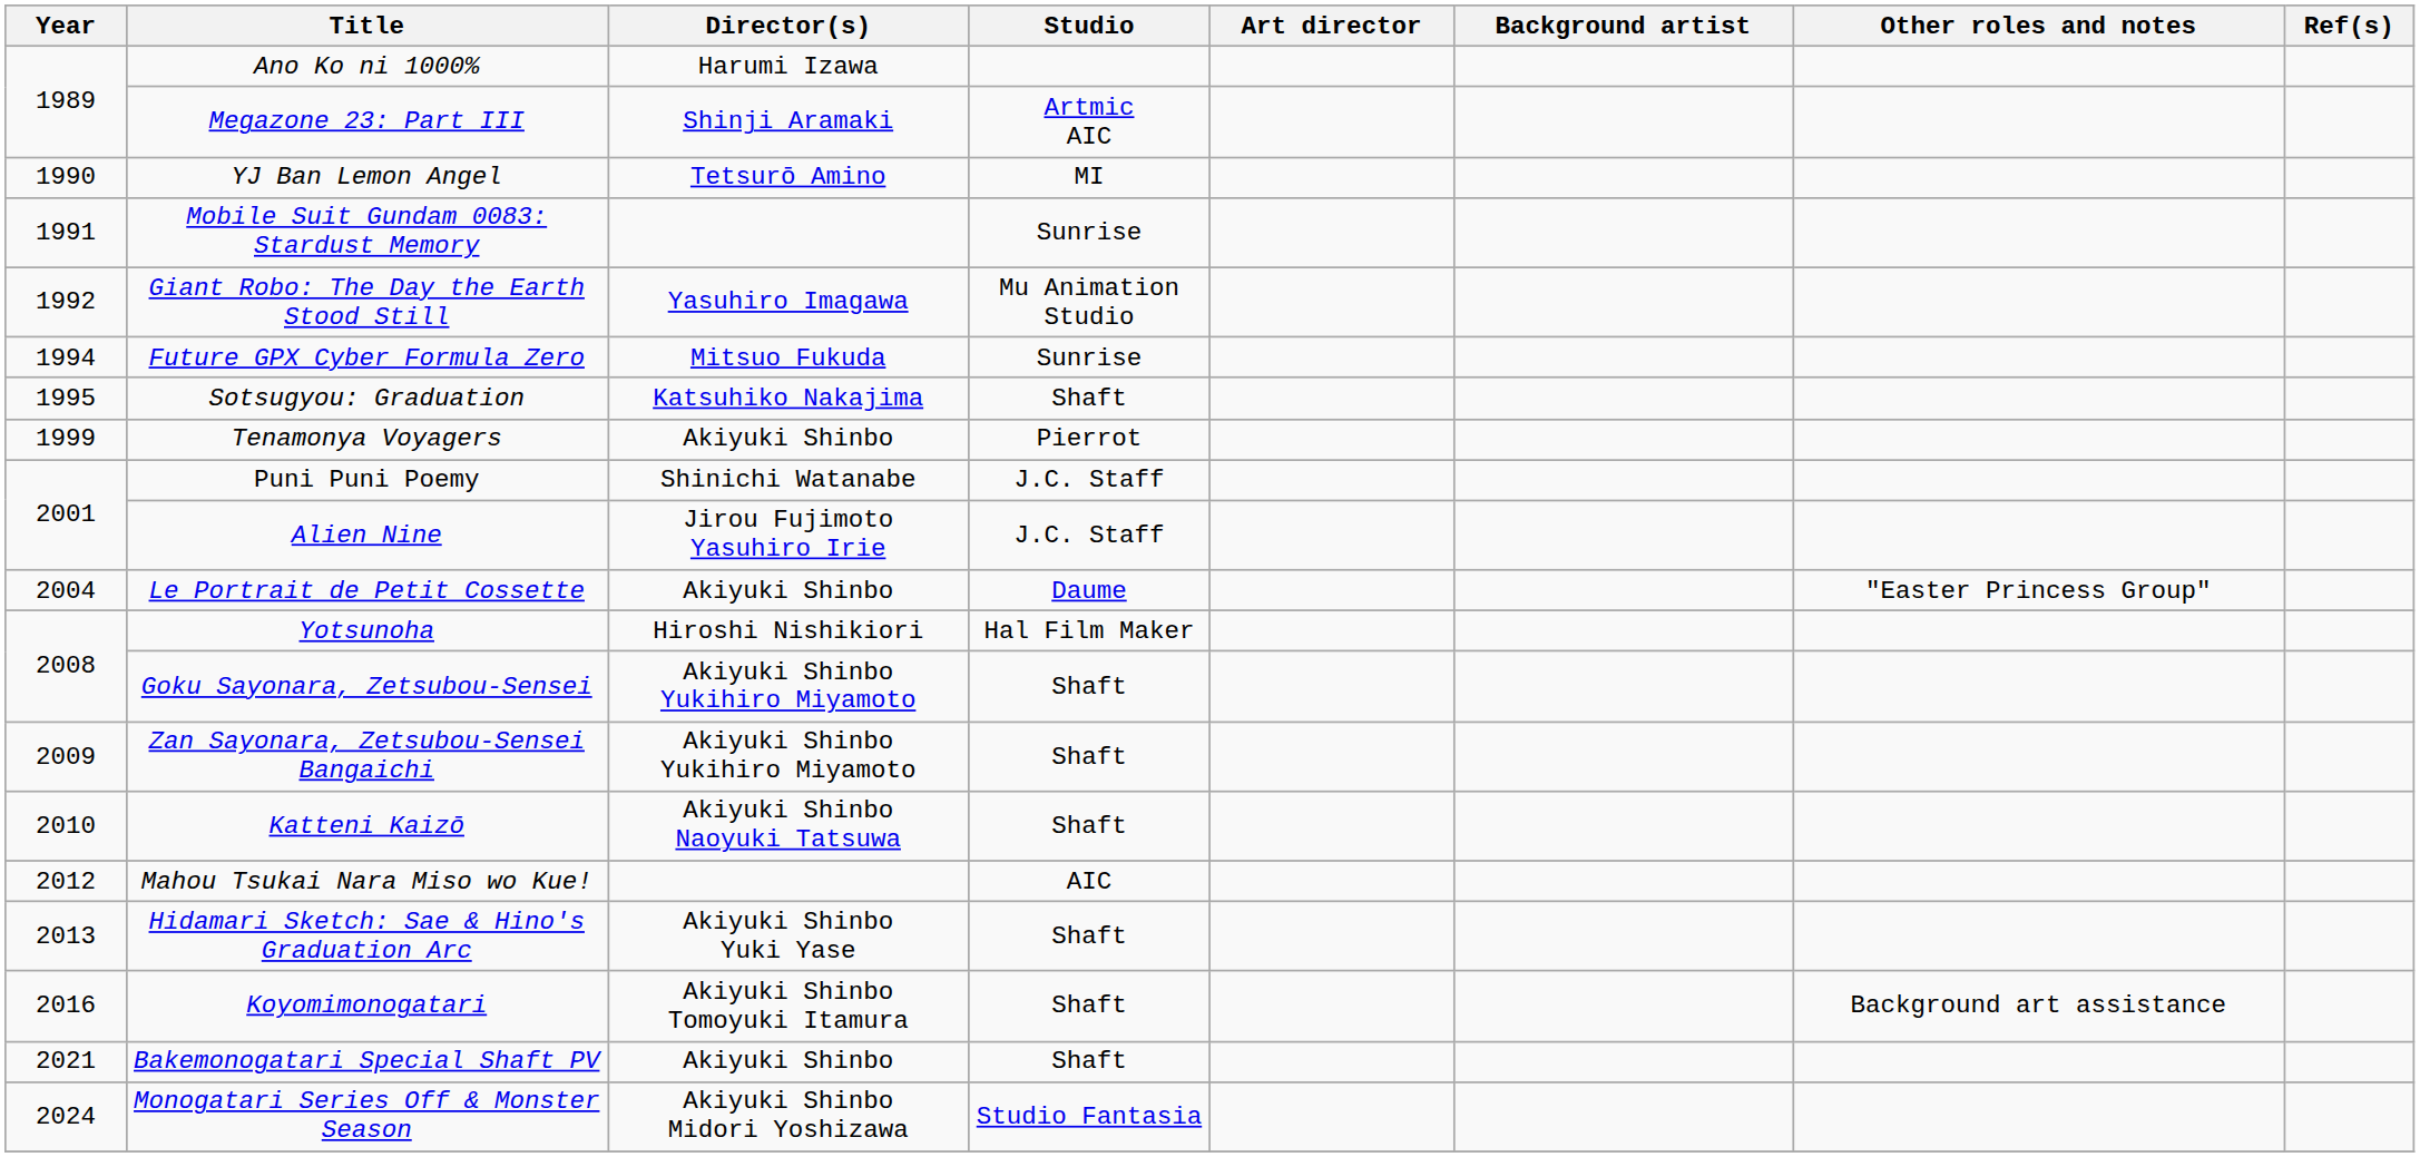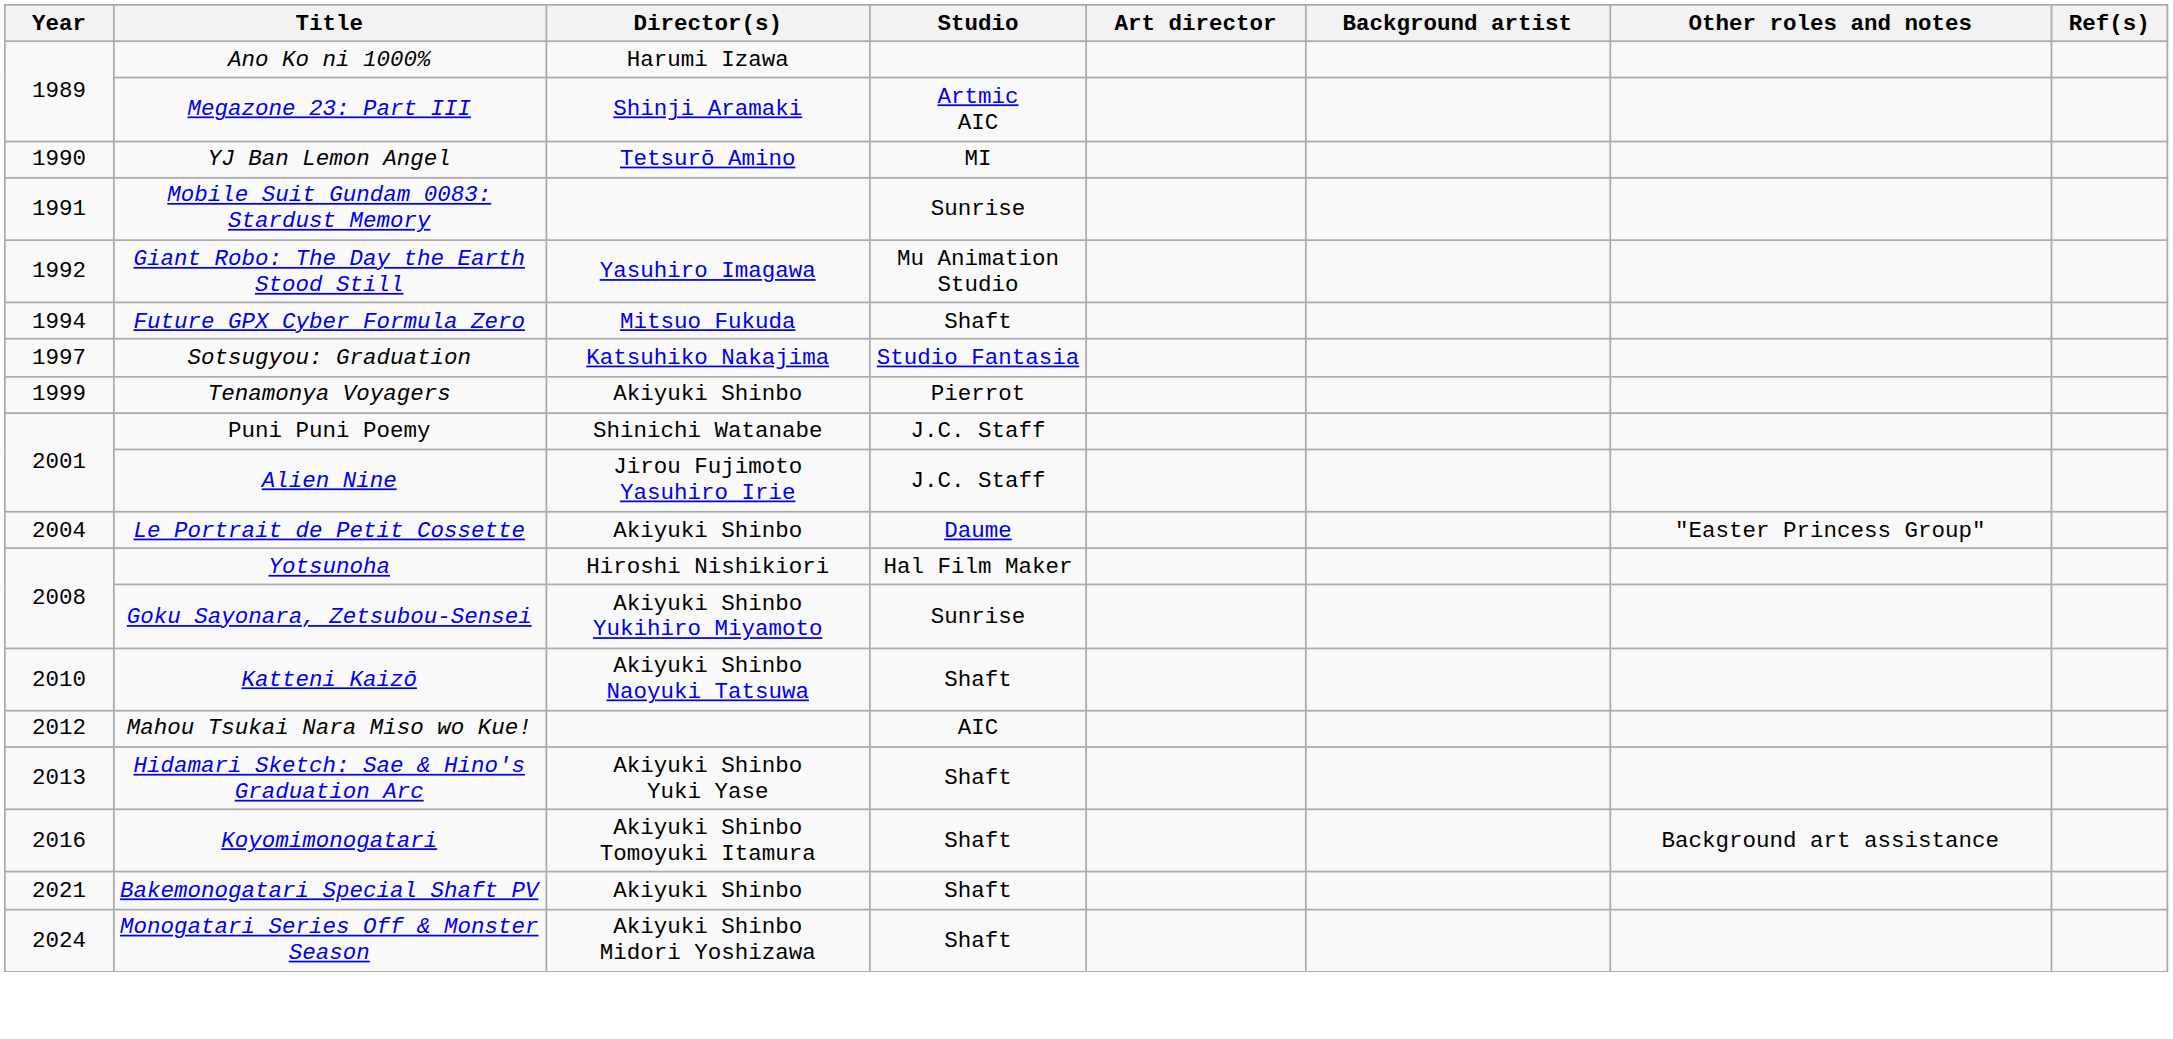Future GPX Cyber Formula Zero | Studio: Sunrise -> Shaft
Sotsugyou: Graduation | Year: 1995 -> 1997
Sotsugyou: Graduation | Studio: Shaft -> Studio Fantasia
Goku Sayonara, Zetsubou-Sensei | Studio: Shaft -> Sunrise
- row: 2009 | Zan Sayonara, Zetsubou-Sensei Bangaichi | Akiyuki Shinbo Yukihiro Miyamoto | Shaft
Monogatari Series Off & Monster Season | Studio: Studio Fantasia -> Shaft
